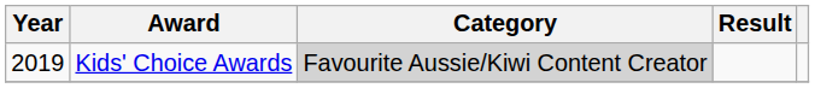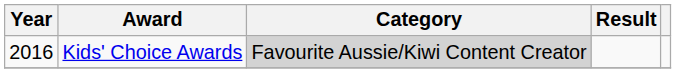Kids' Choice Awards | Year: 2019 -> 2016
